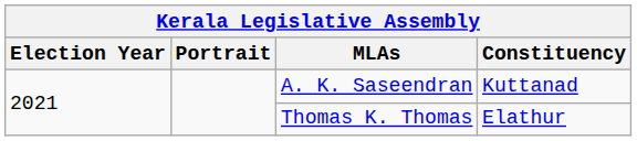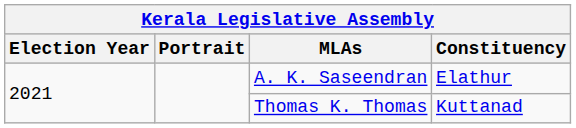A. K. Saseendran | Constituency: Kuttanad -> Elathur
Thomas K. Thomas | Constituency: Elathur -> Kuttanad
